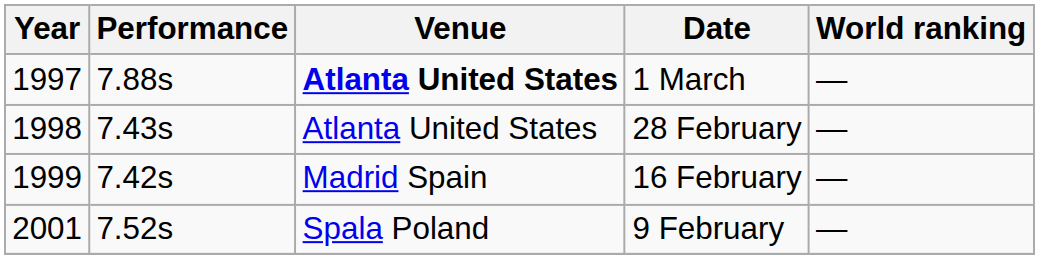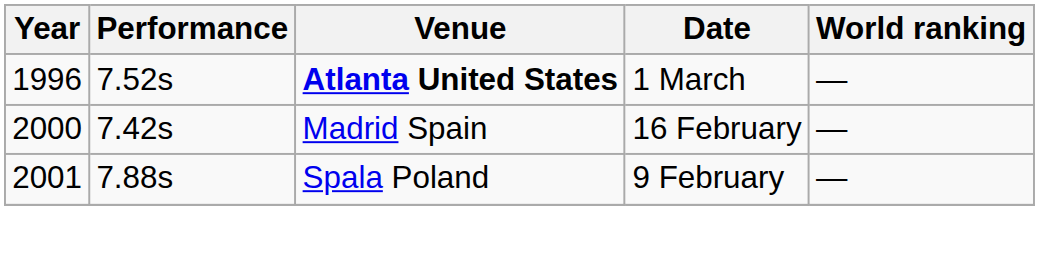1 March | Year: 1997 -> 1996
1 March | Performance: 7.88s -> 7.52s
- row: 1998 | 7.43s | Atlanta United States | 28 February | —
16 February | Year: 1999 -> 2000
9 February | Performance: 7.52s -> 7.88s
